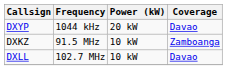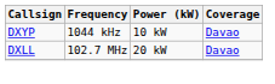DXYP | Power (kW): 20 kW -> 10 kW
- row: DXKZ | 91.5 MHz | 10 kW | Zamboanga
DXLL | Power (kW): 10 kW -> 20 kW
